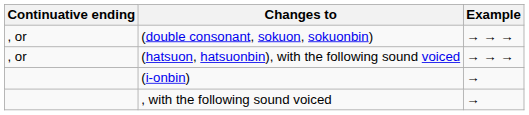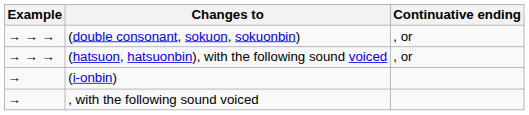columns swapped: Continuative ending <-> Example
